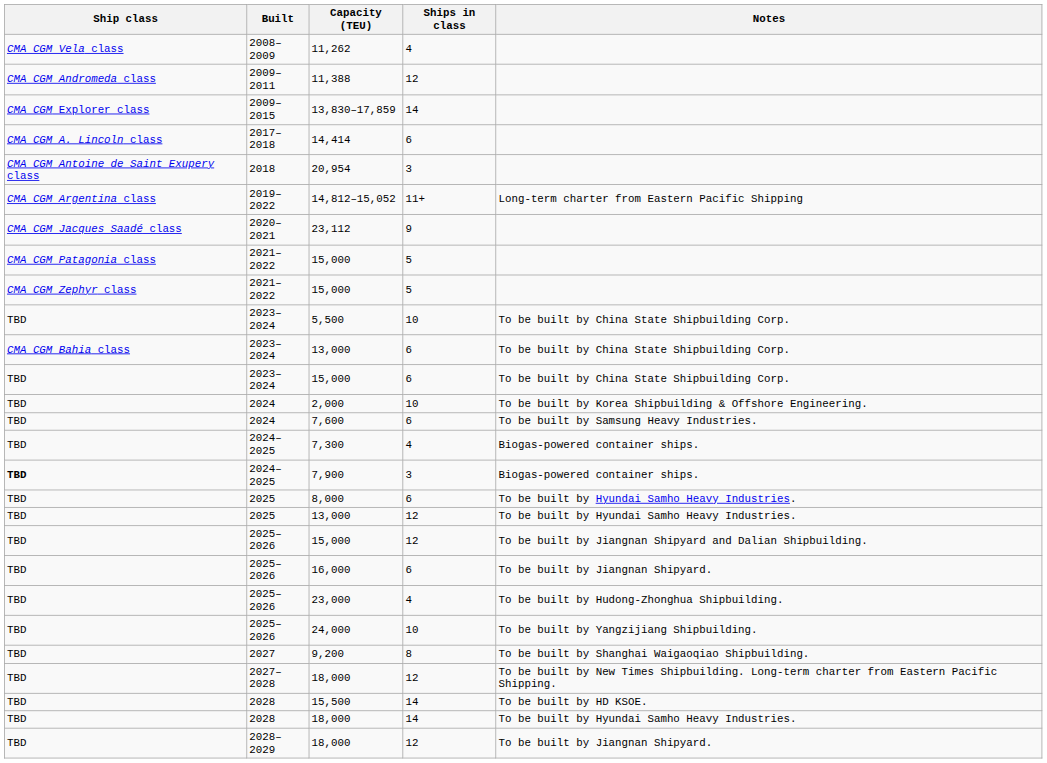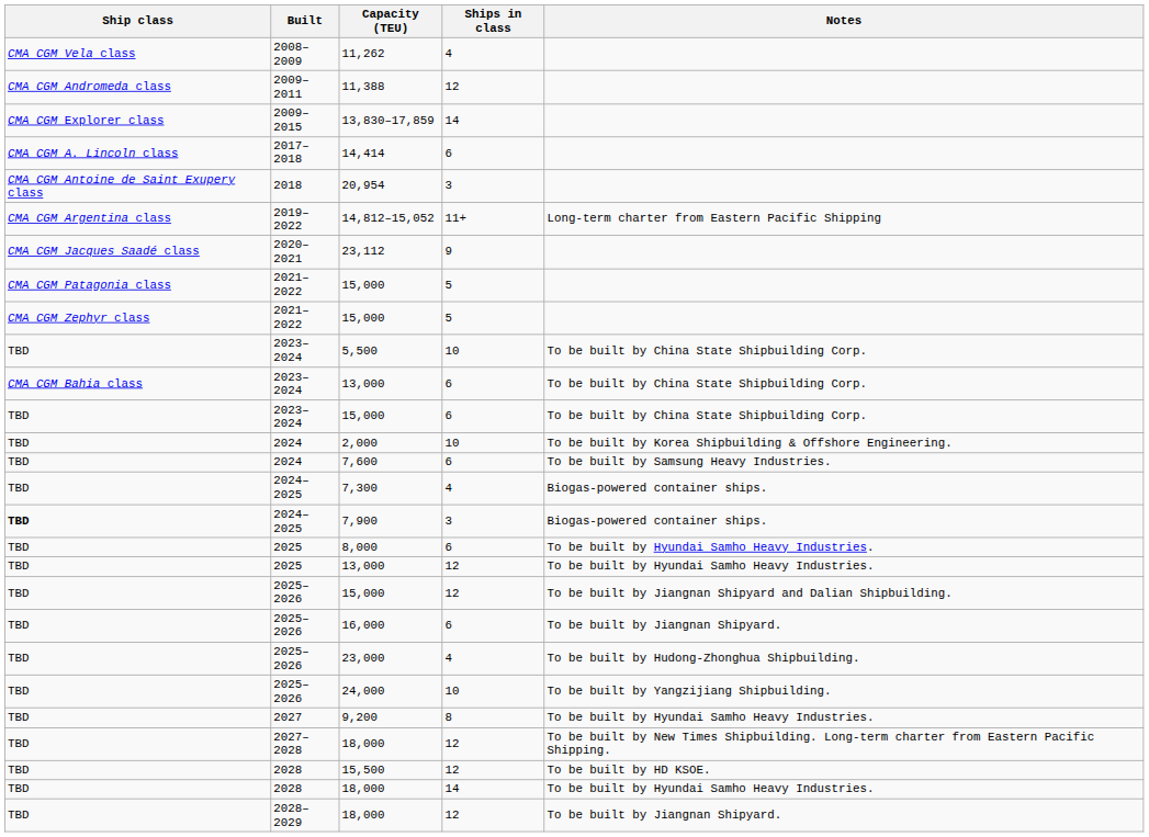9,200 | Notes: To be built by Shanghai Waigaoqiao Shipbuilding. -> To be built by Hyundai Samho Heavy Industries.
15,500 | Ships in class: 14 -> 12
